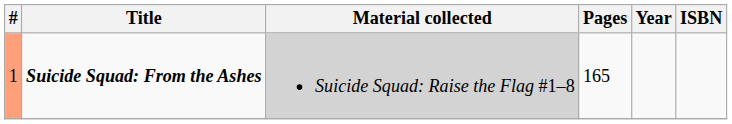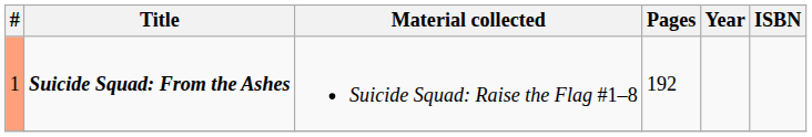Suicide Squad: From the Ashes | Material collected: lightgrey background -> no background
Suicide Squad: From the Ashes | Pages: 165 -> 192
